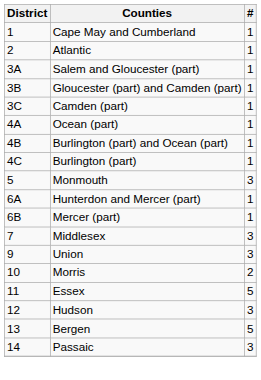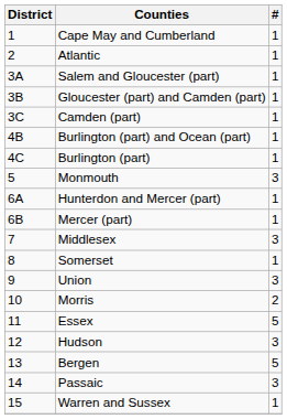- row: 4A | Ocean (part) | 1
+ row: 8 | Somerset | 1
+ row: 15 | Warren and Sussex | 1
